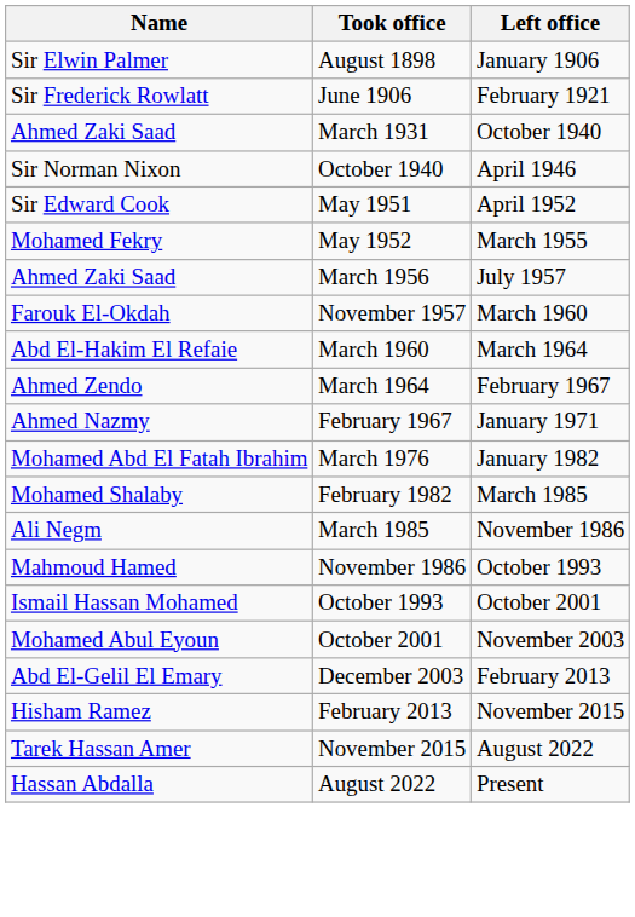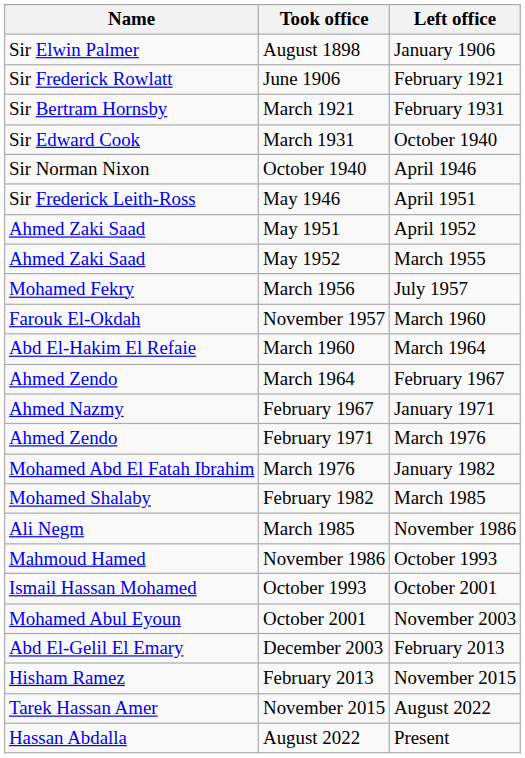+ row: Sir Bertram Hornsby | March 1921 | February 1931
March 1931 | Name: Ahmed Zaki Saad -> Sir Edward Cook
+ row: Sir Frederick Leith-Ross | May 1946 | April 1951
May 1951 | Name: Sir Edward Cook -> Ahmed Zaki Saad
May 1952 | Name: Mohamed Fekry -> Ahmed Zaki Saad
March 1956 | Name: Ahmed Zaki Saad -> Mohamed Fekry
+ row: Ahmed Zendo | February 1971 | March 1976
